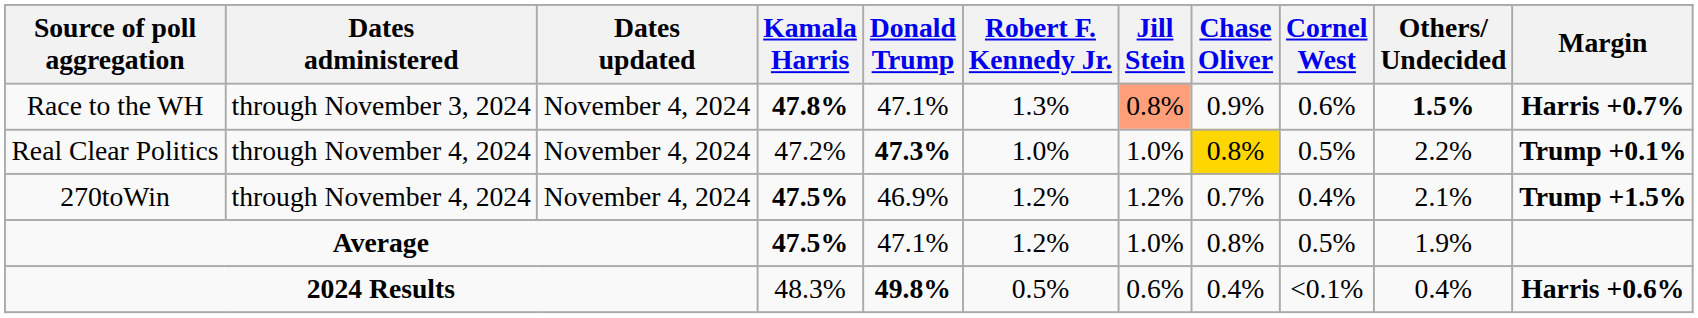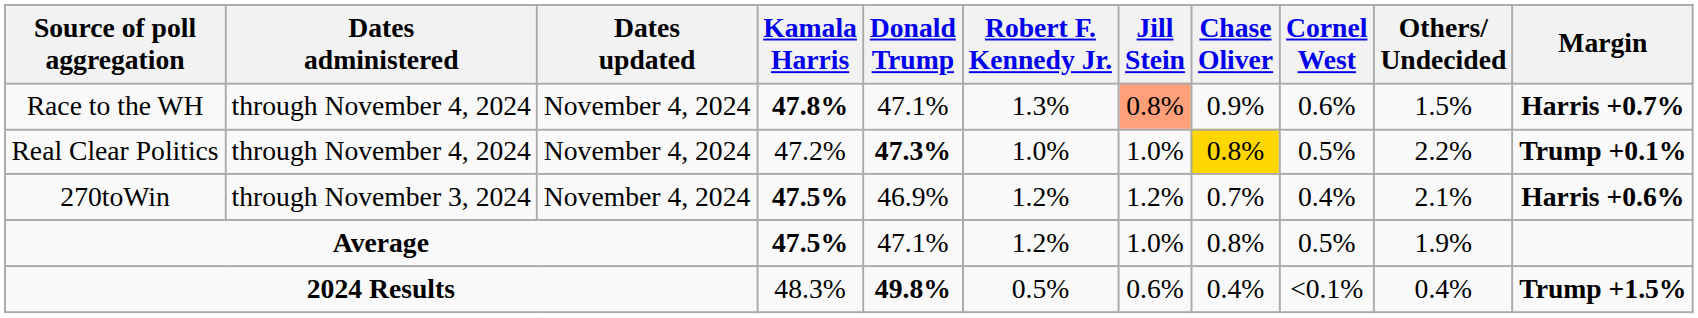Race to the WH | Dates administered: through November 3, 2024 -> through November 4, 2024
Race to the WH | Others/ Undecided: bold -> normal
270toWin | Dates administered: through November 4, 2024 -> through November 3, 2024
270toWin | Margin: Trump +1.5% -> Harris +0.6%
2024 Results | Margin: Harris +0.6% -> Trump +1.5%
